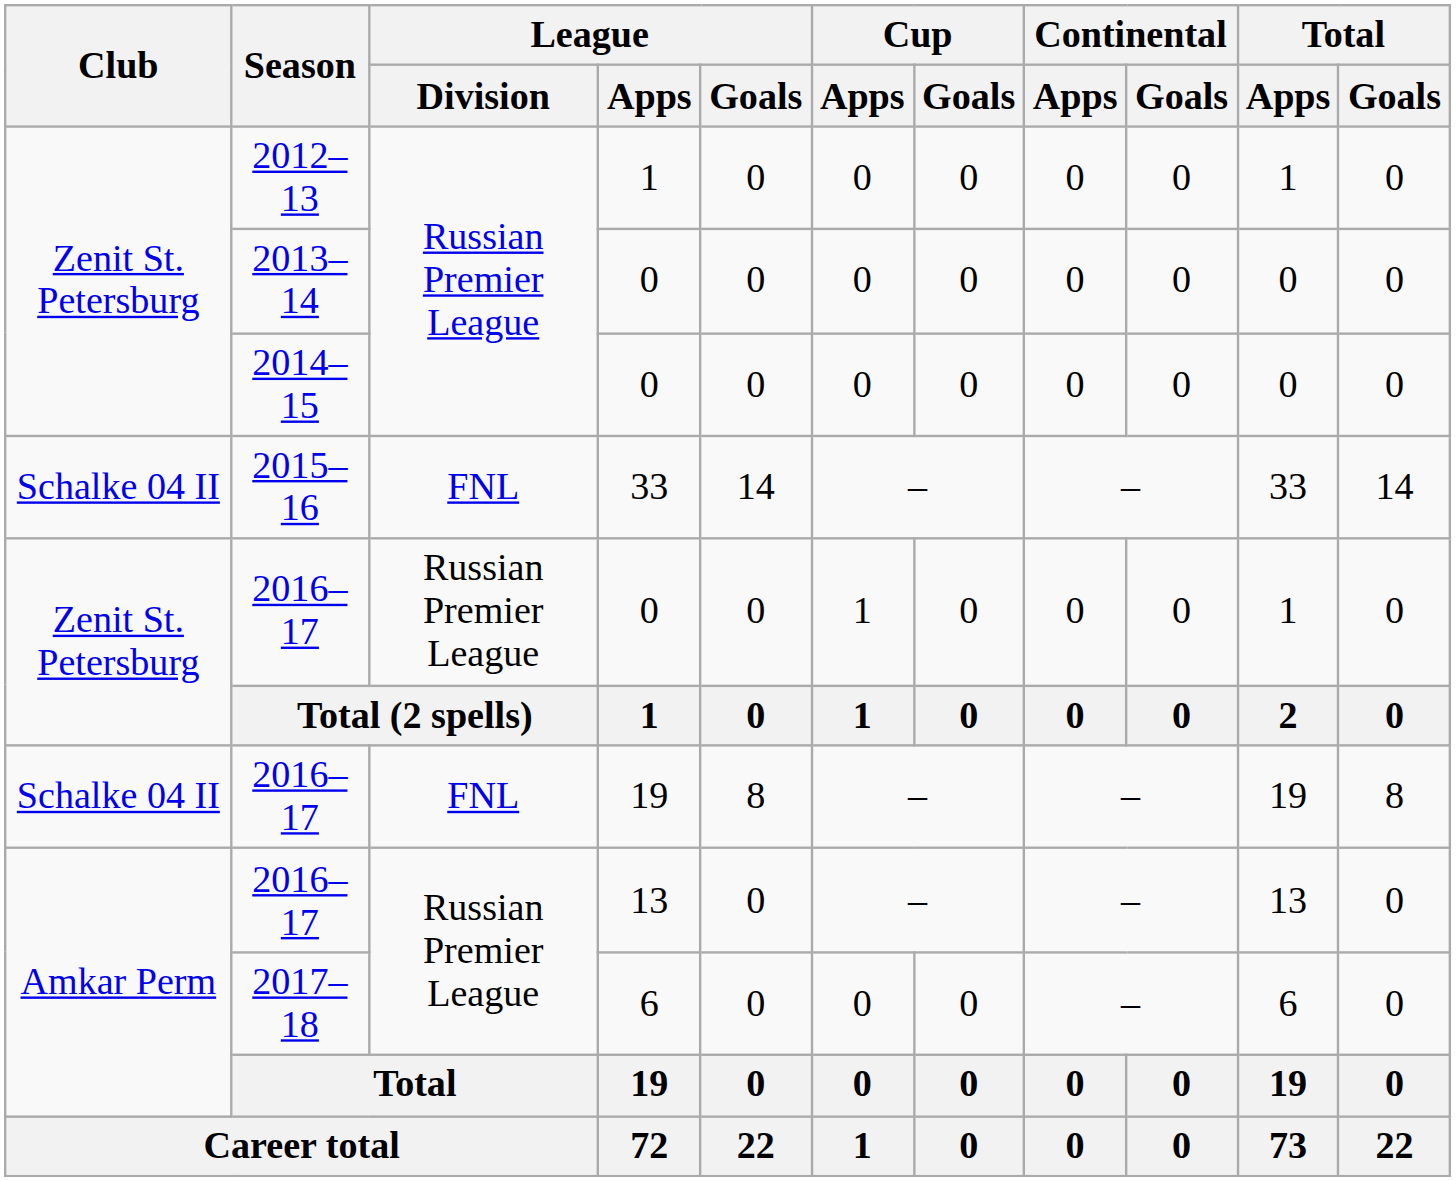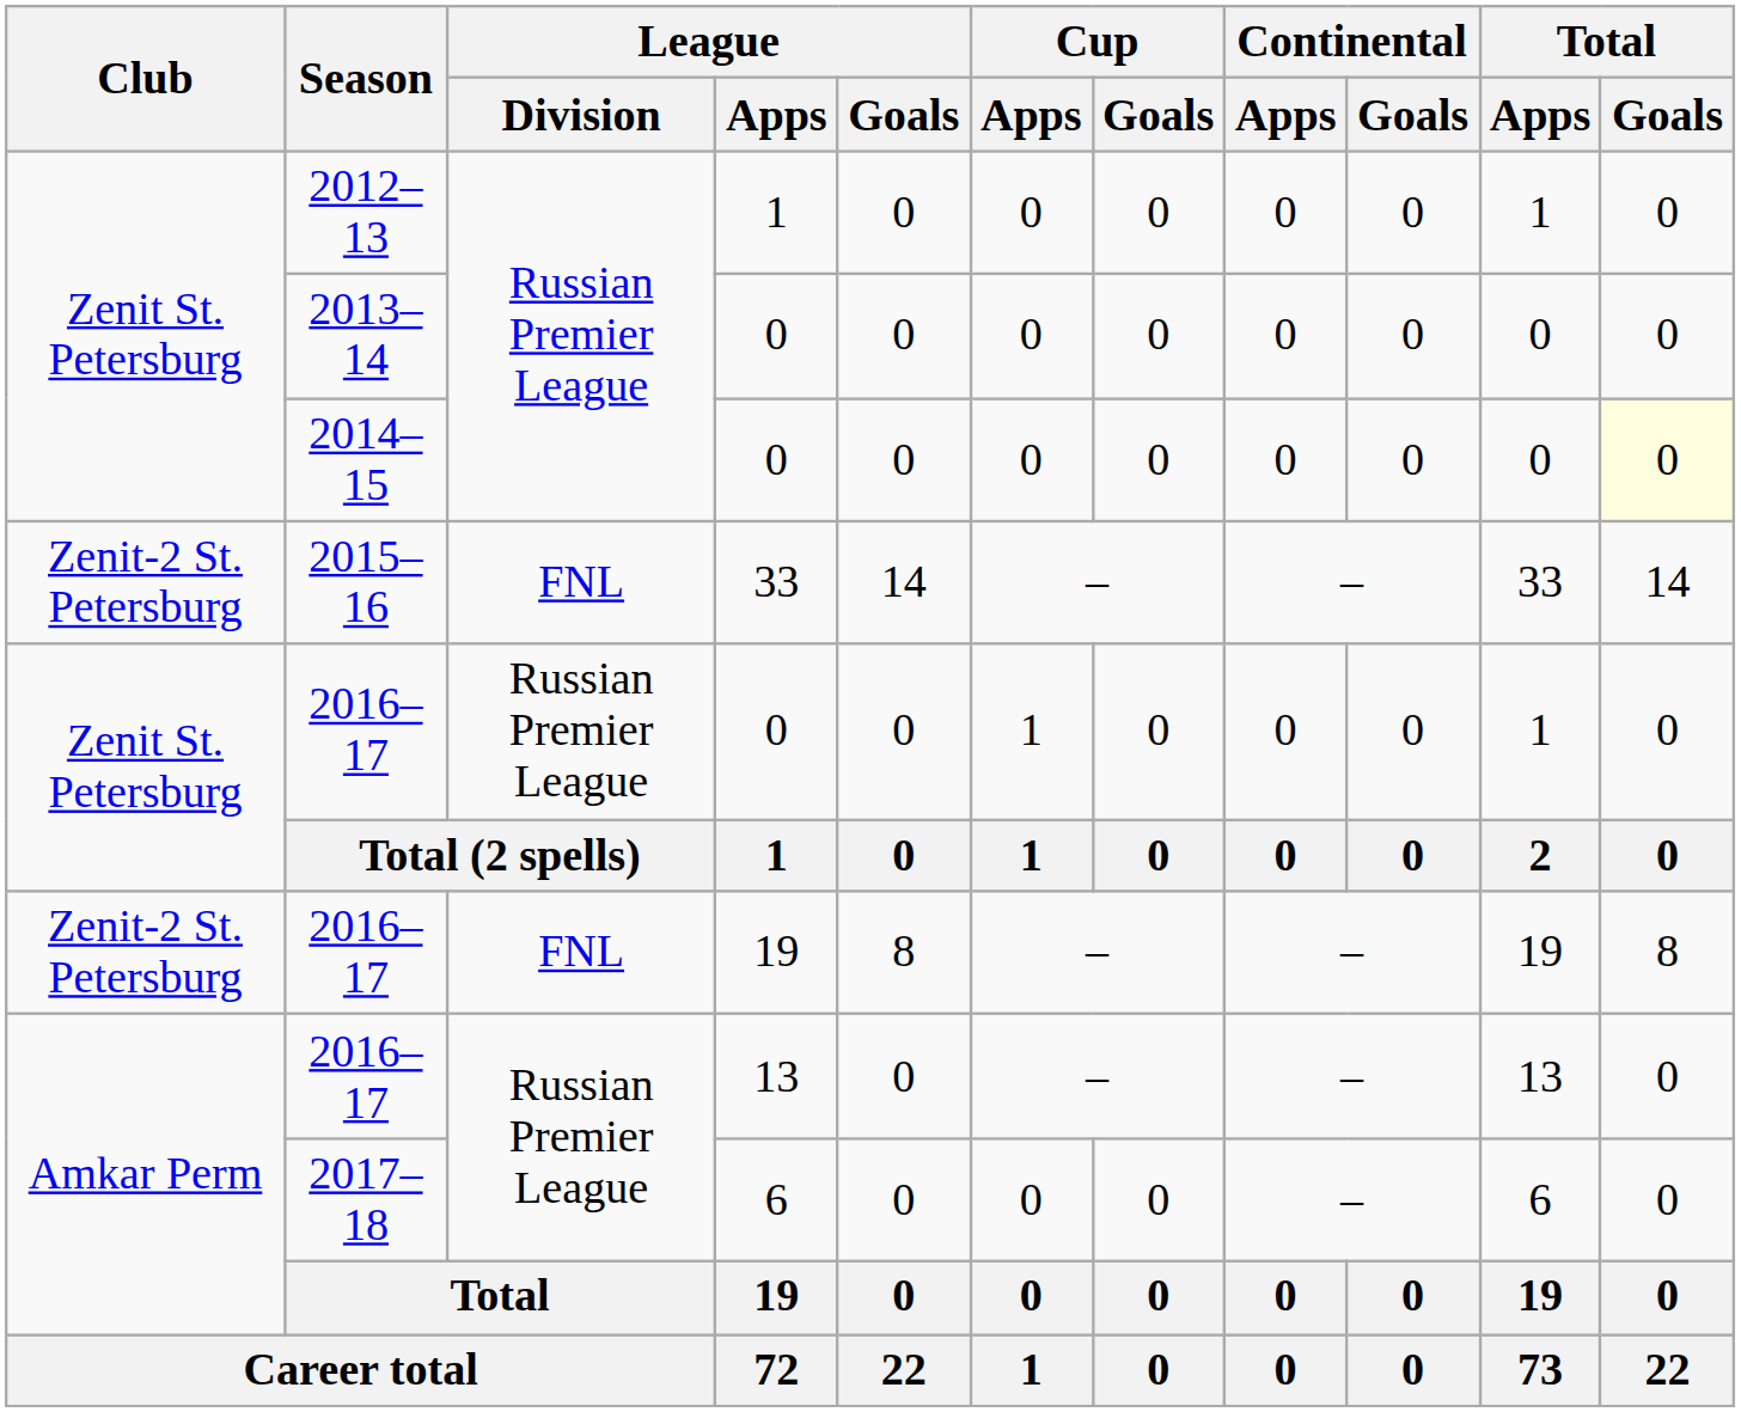2014–15 | Total / Goals: no background -> lightyellow background
2015–16 | Club: Schalke 04 II -> Zenit-2 St. Petersburg
2016–17 / 19 | Club: Schalke 04 II -> Zenit-2 St. Petersburg
